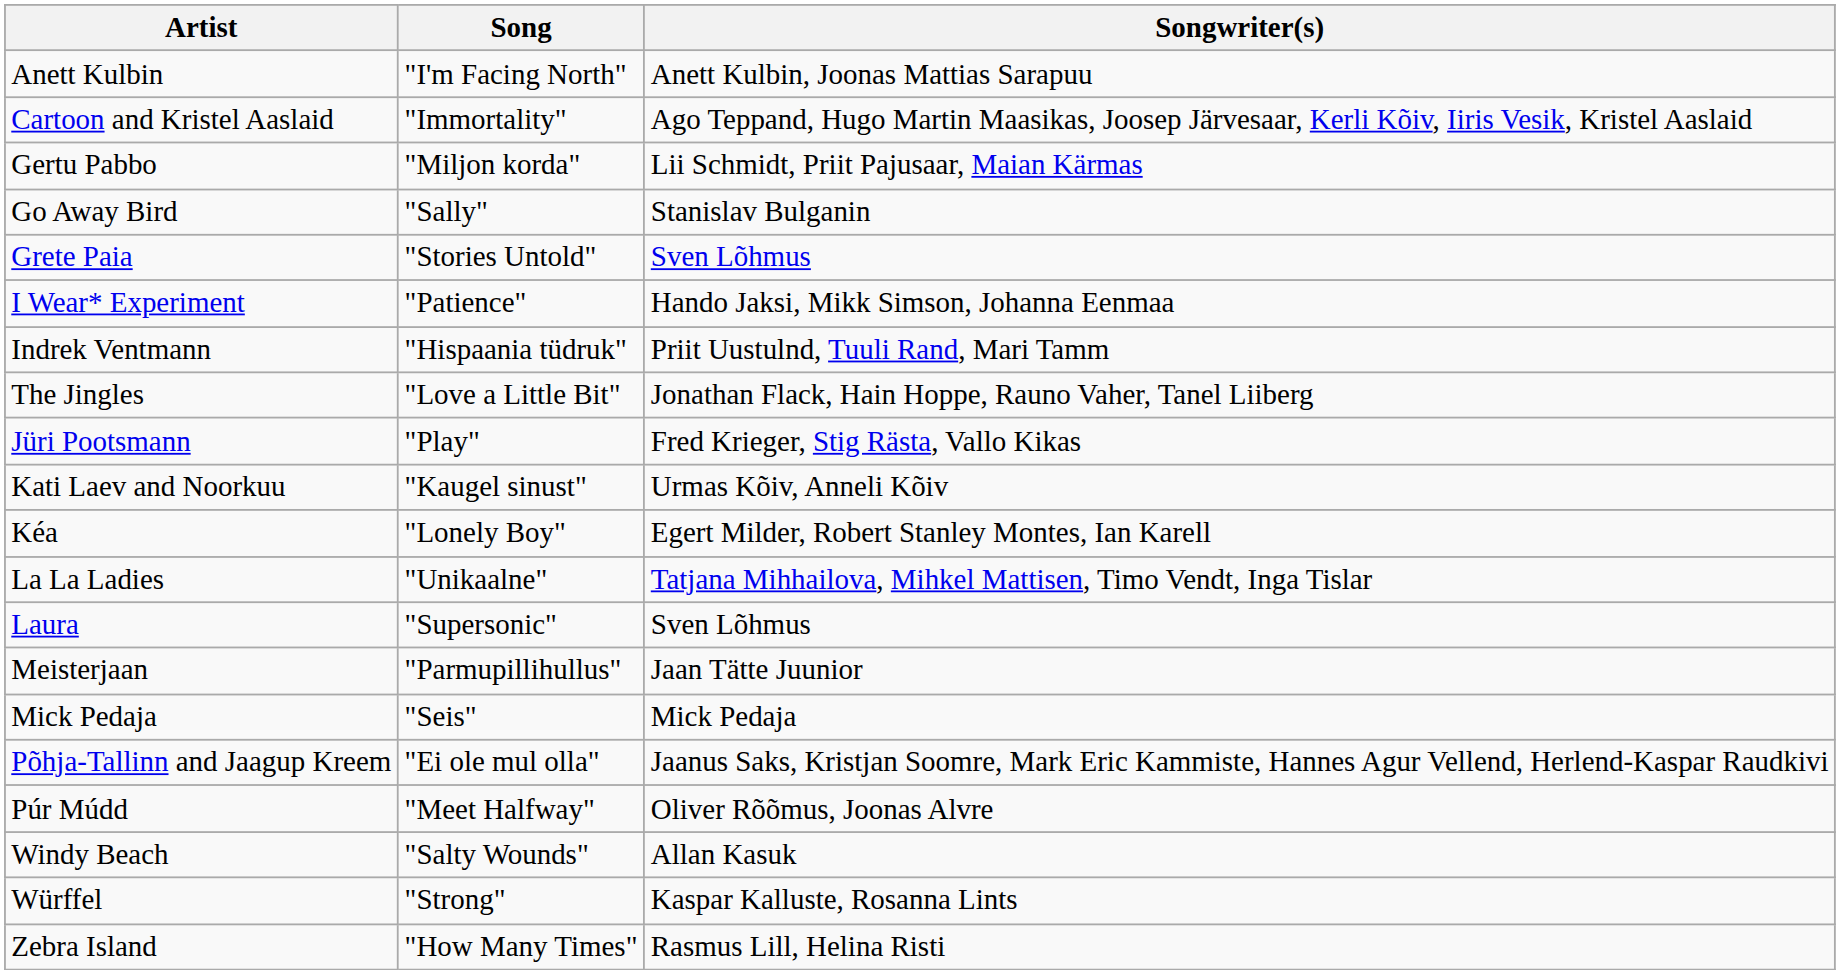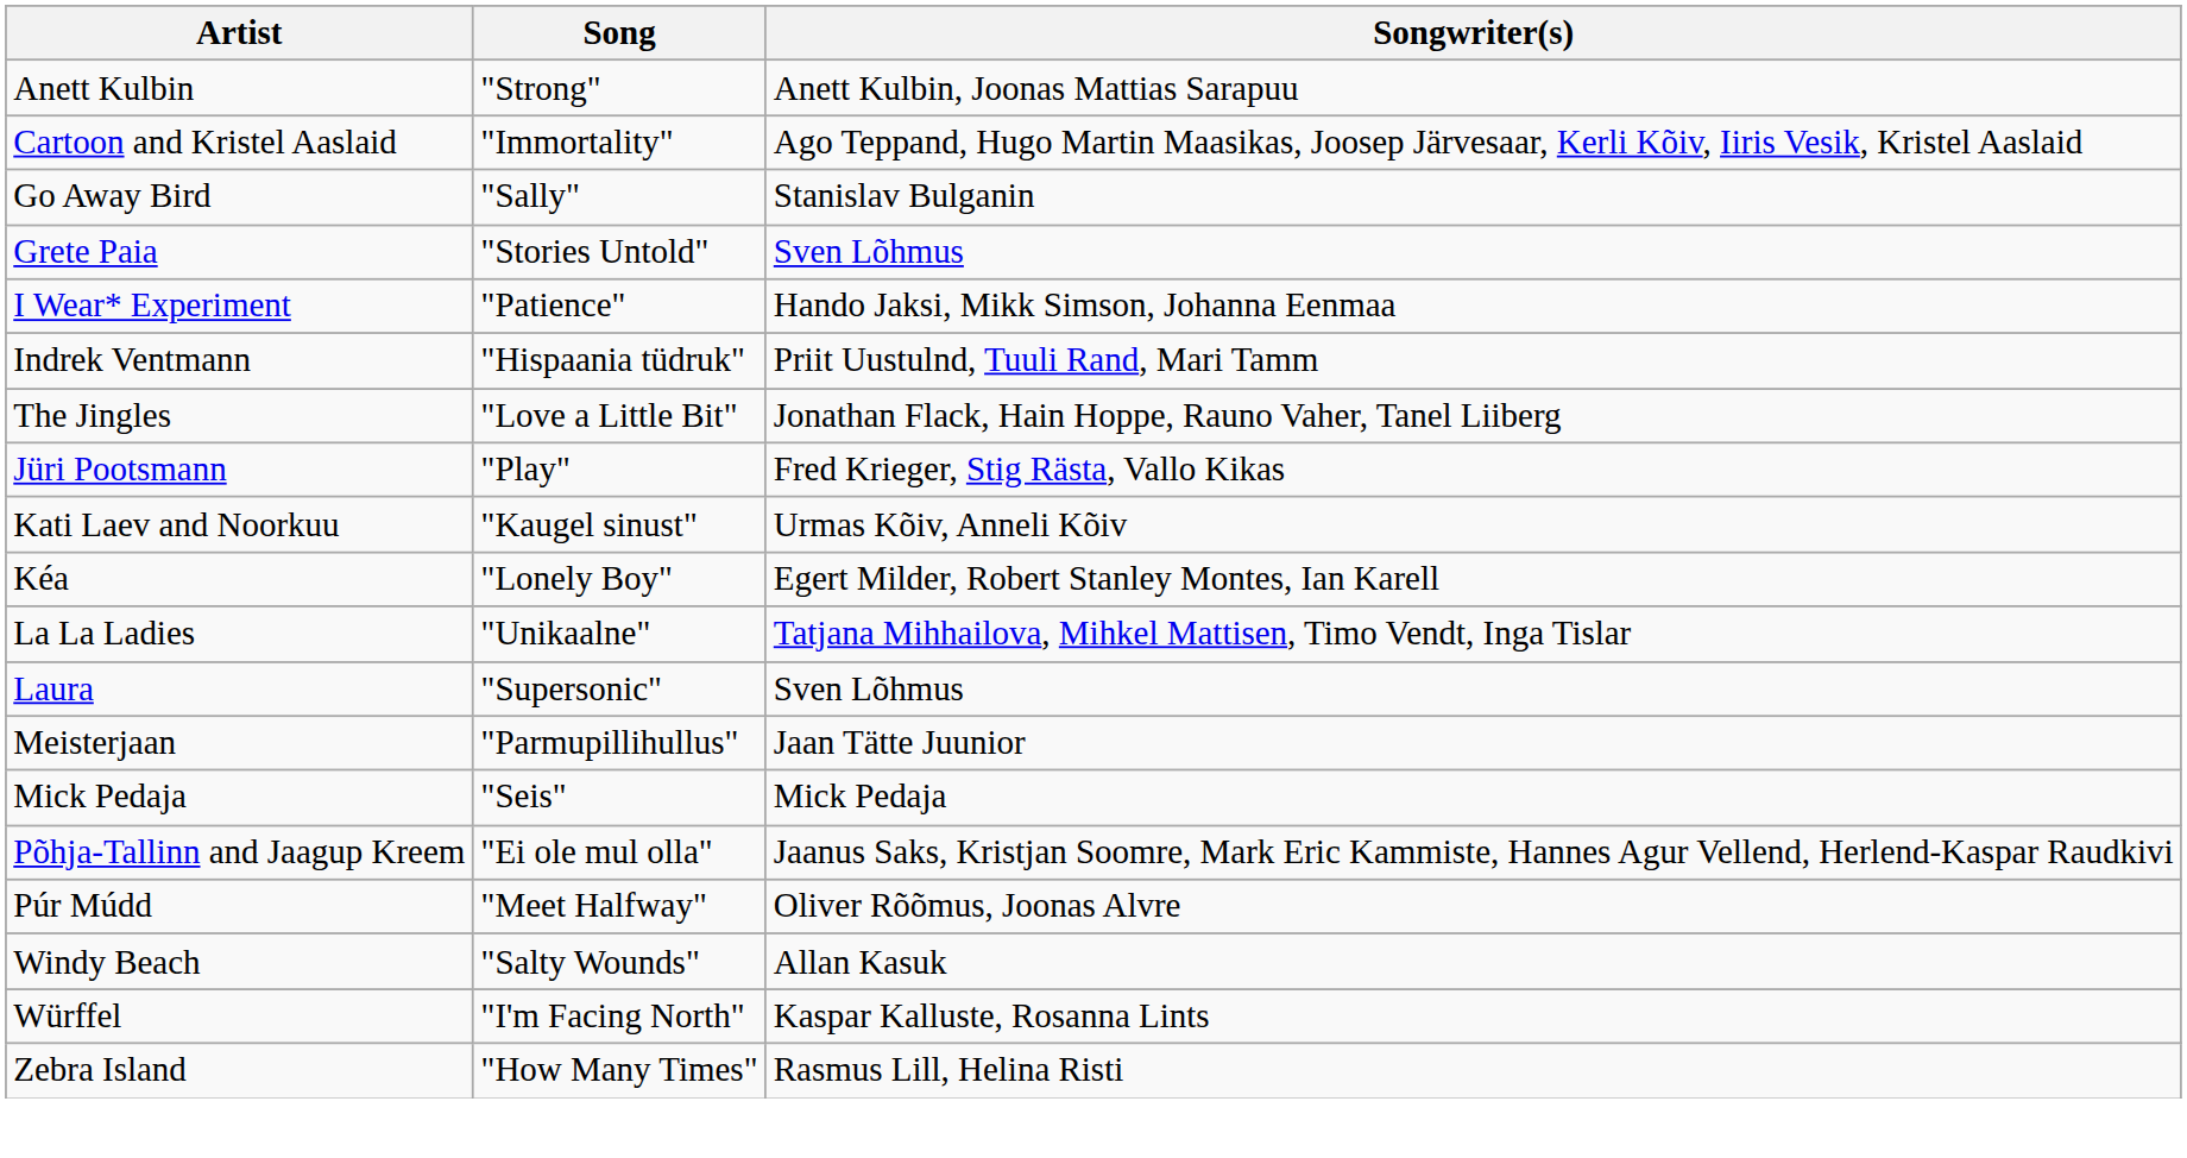Anett Kulbin | Song: "I'm Facing North" -> "Strong"
- row: Gertu Pabbo | "Miljon korda" | Lii Schmidt, Priit Pajusaar, Maian Kärmas
Würffel | Song: "Strong" -> "I'm Facing North"
